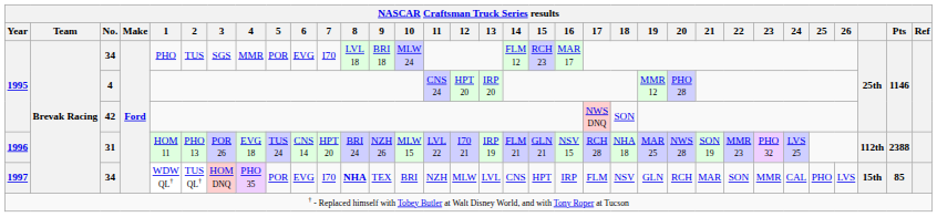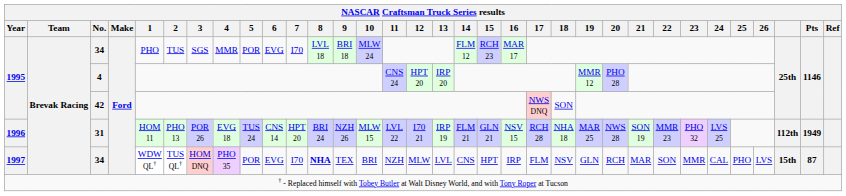31 | Pts: 2388 -> 1949
1997 / 34 | Pts: 85 -> 87
